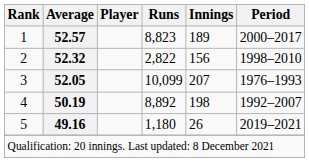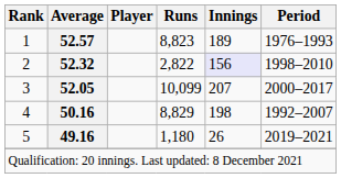1 | Period: 2000–2017 -> 1976–1993
2 | Innings: no background -> lavender background
3 | Period: 1976–1993 -> 2000–2017
4 | Average: 50.19 -> 50.16
4 | Runs: 8,892 -> 8,829
